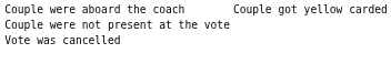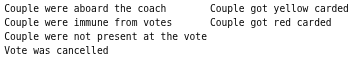+ row: Couple were immune from votes | Couple got red carded
